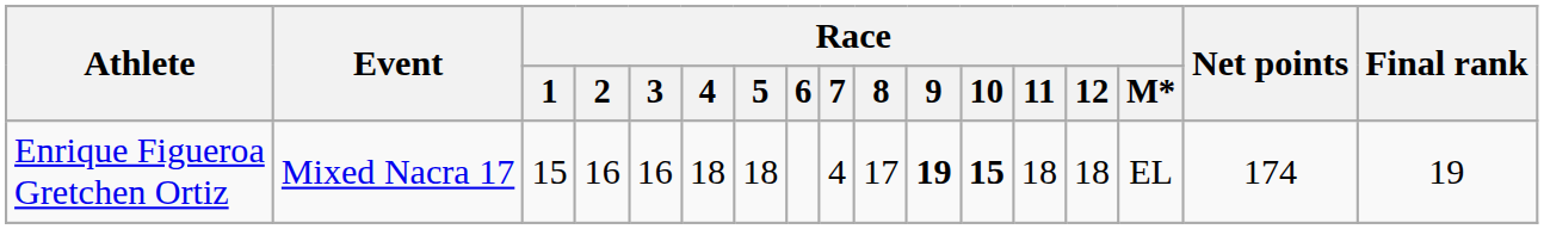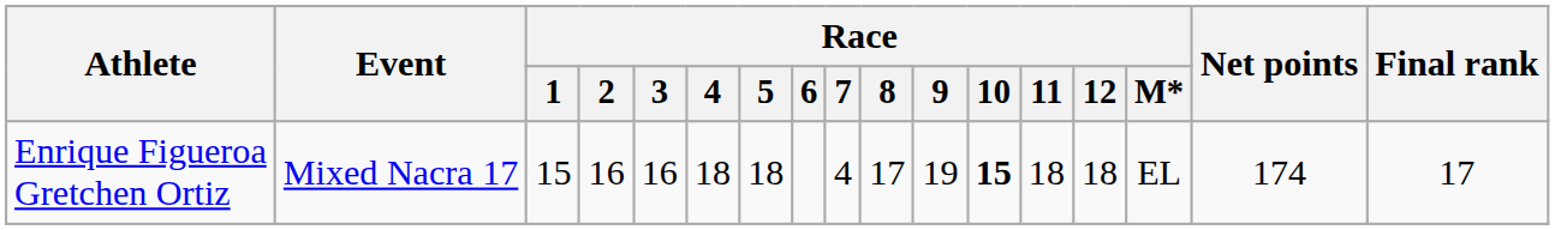Enrique Figueroa Gretchen Ortiz | Race / 9: bold -> normal
Enrique Figueroa Gretchen Ortiz | Final rank: 19 -> 17
